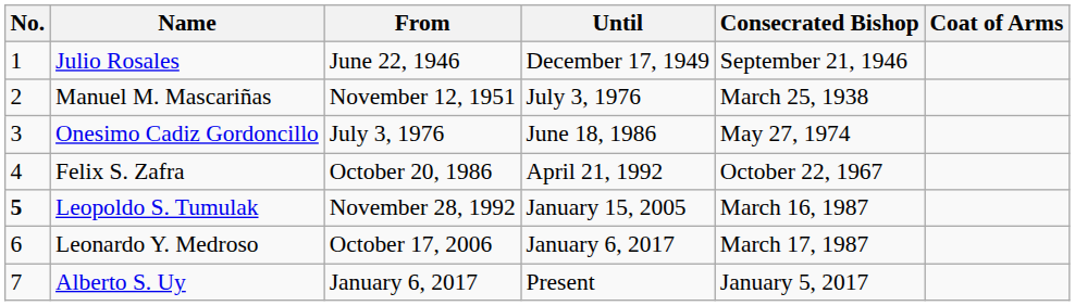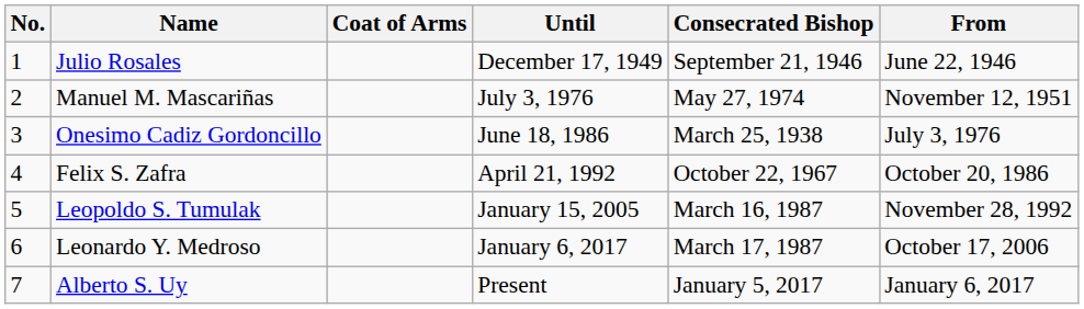columns swapped: From <-> Coat of Arms
Manuel M. Mascariñas | Consecrated Bishop: March 25, 1938 -> May 27, 1974
Onesimo Cadiz Gordoncillo | Consecrated Bishop: May 27, 1974 -> March 25, 1938
Leopoldo S. Tumulak | No.: bold -> normal
